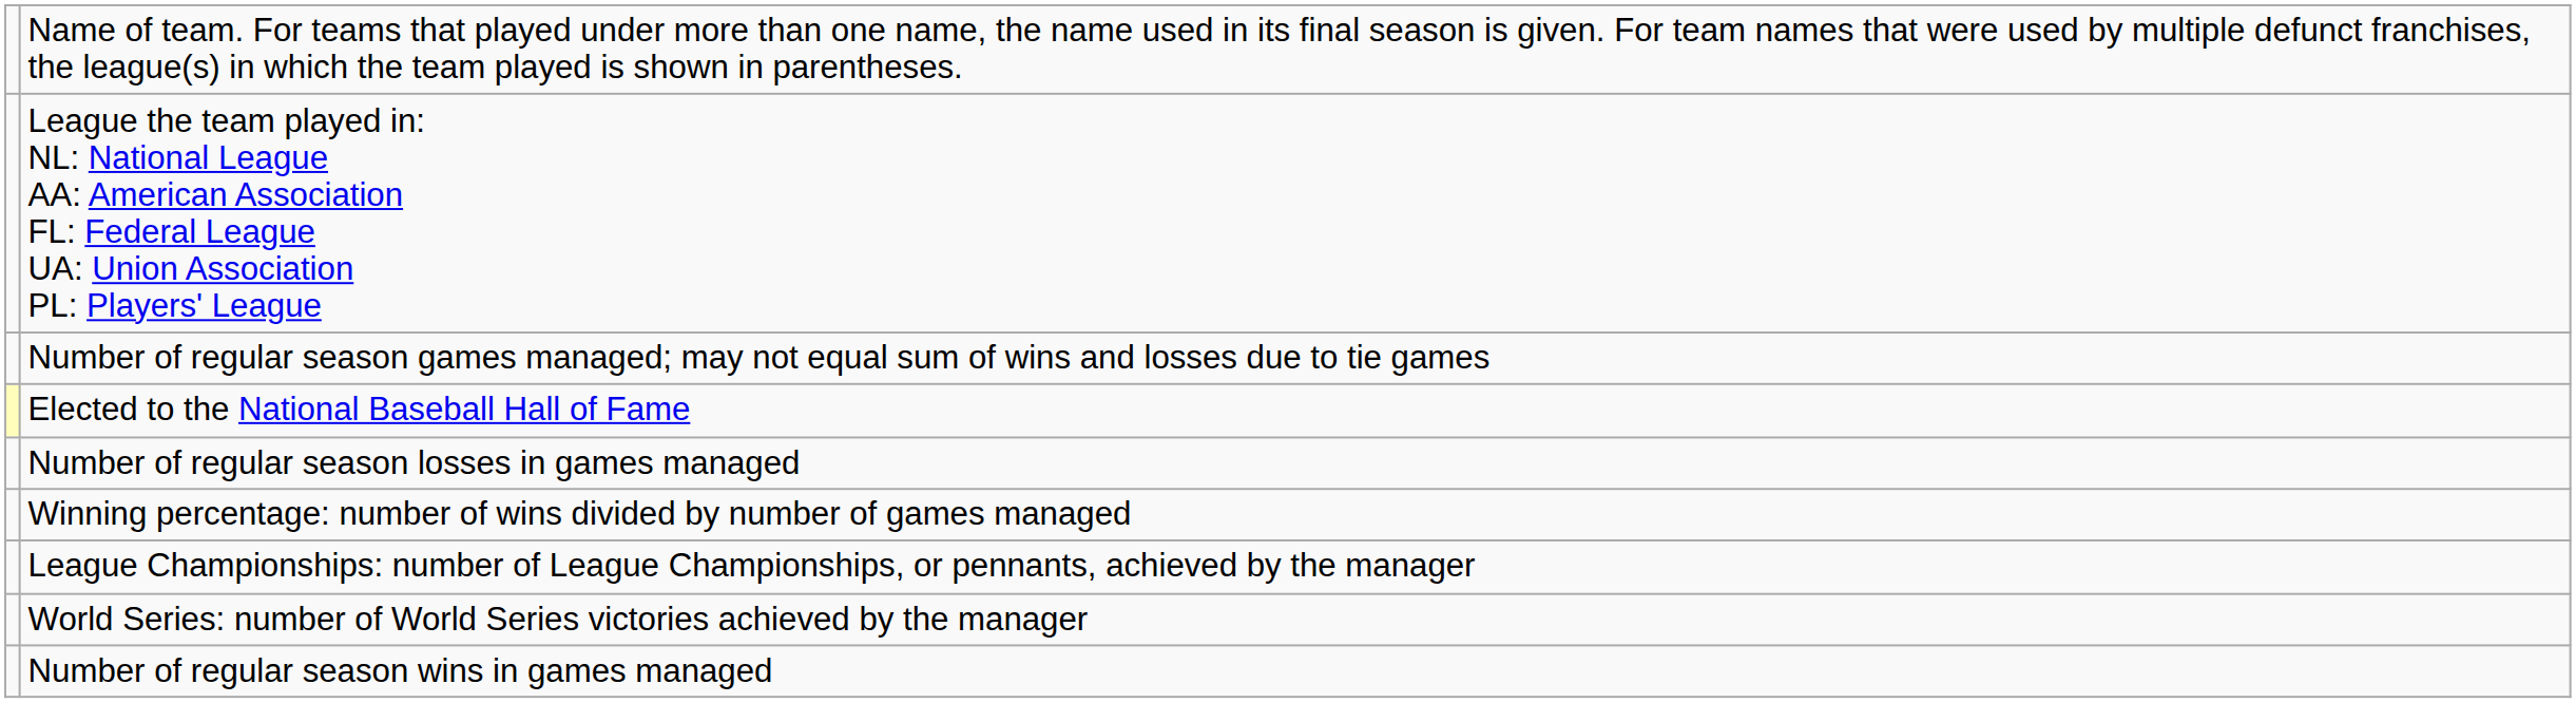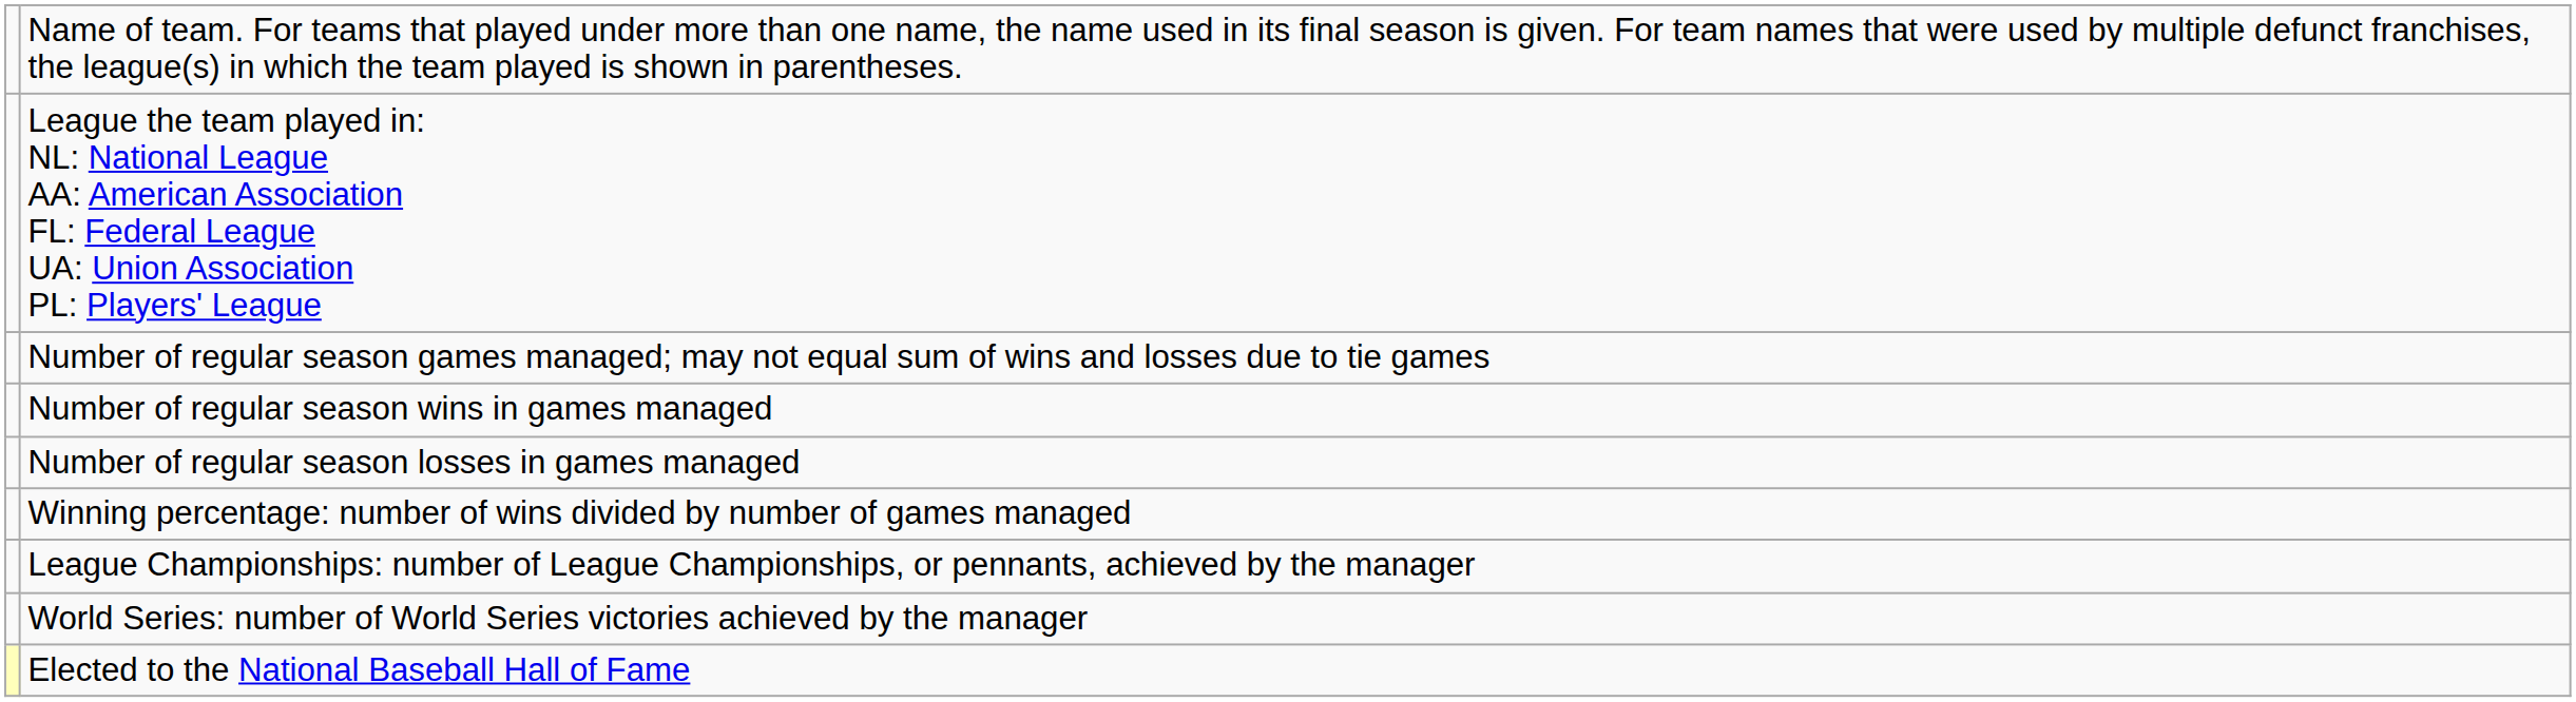rows swapped: Number of regular season wins in games managed <-> Elected to the National Baseball Hall of Fame
